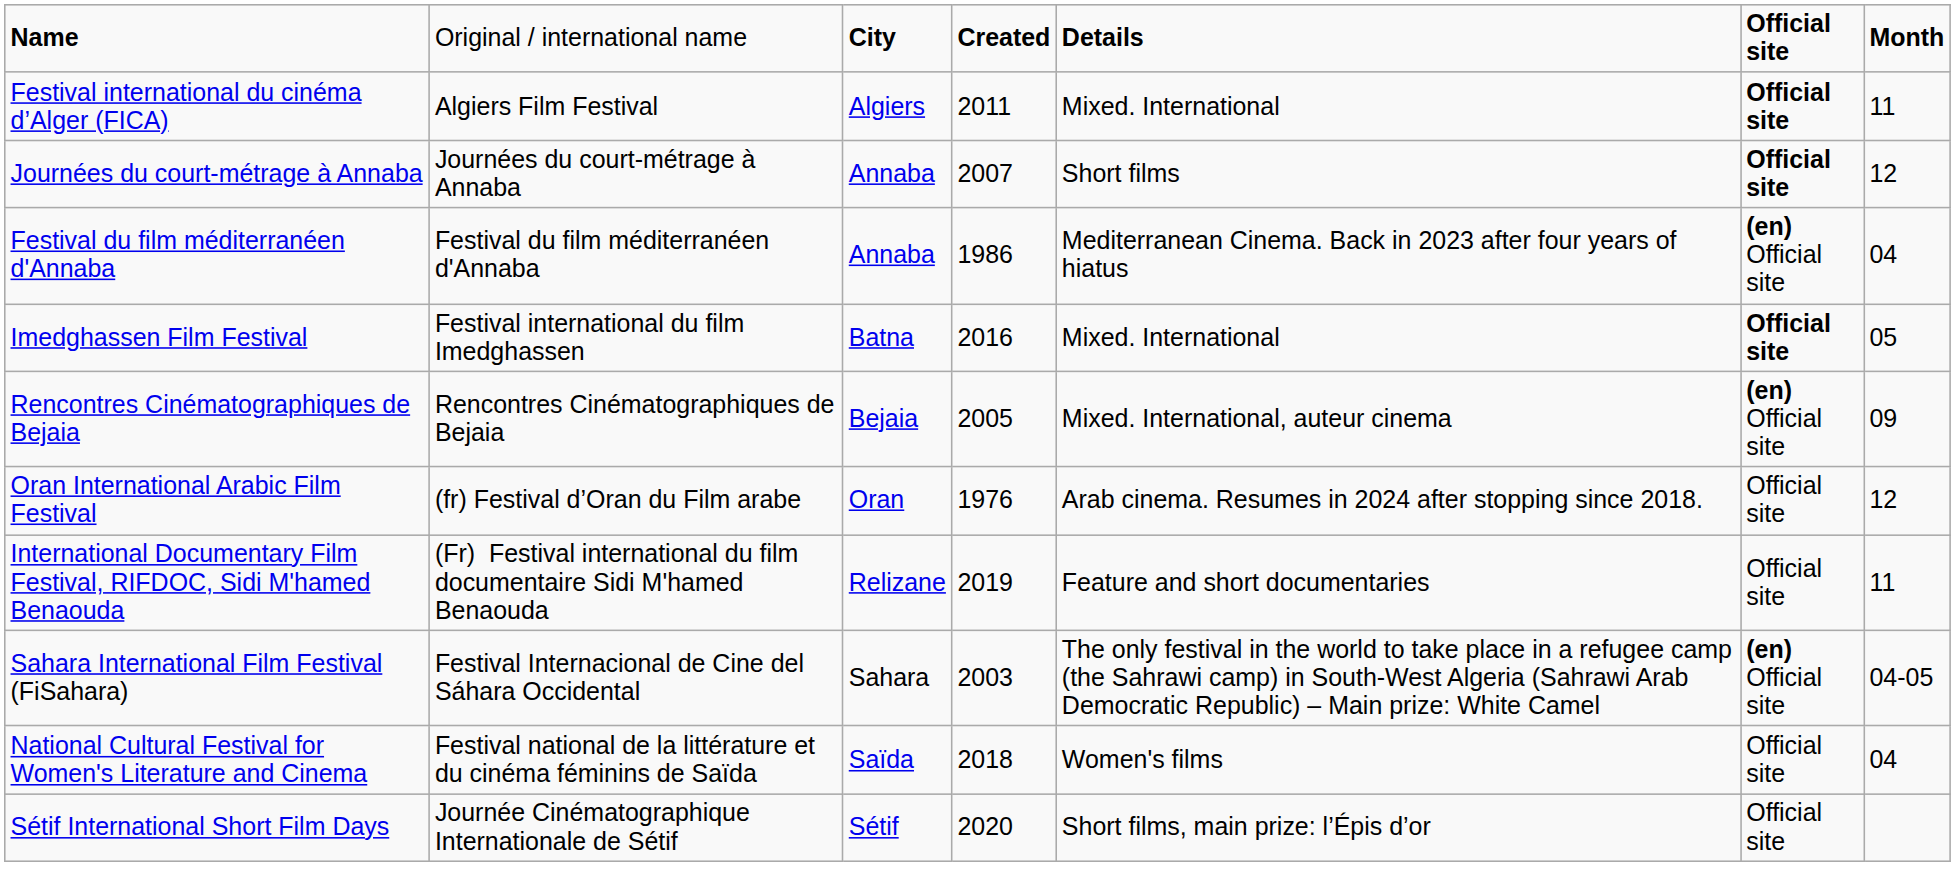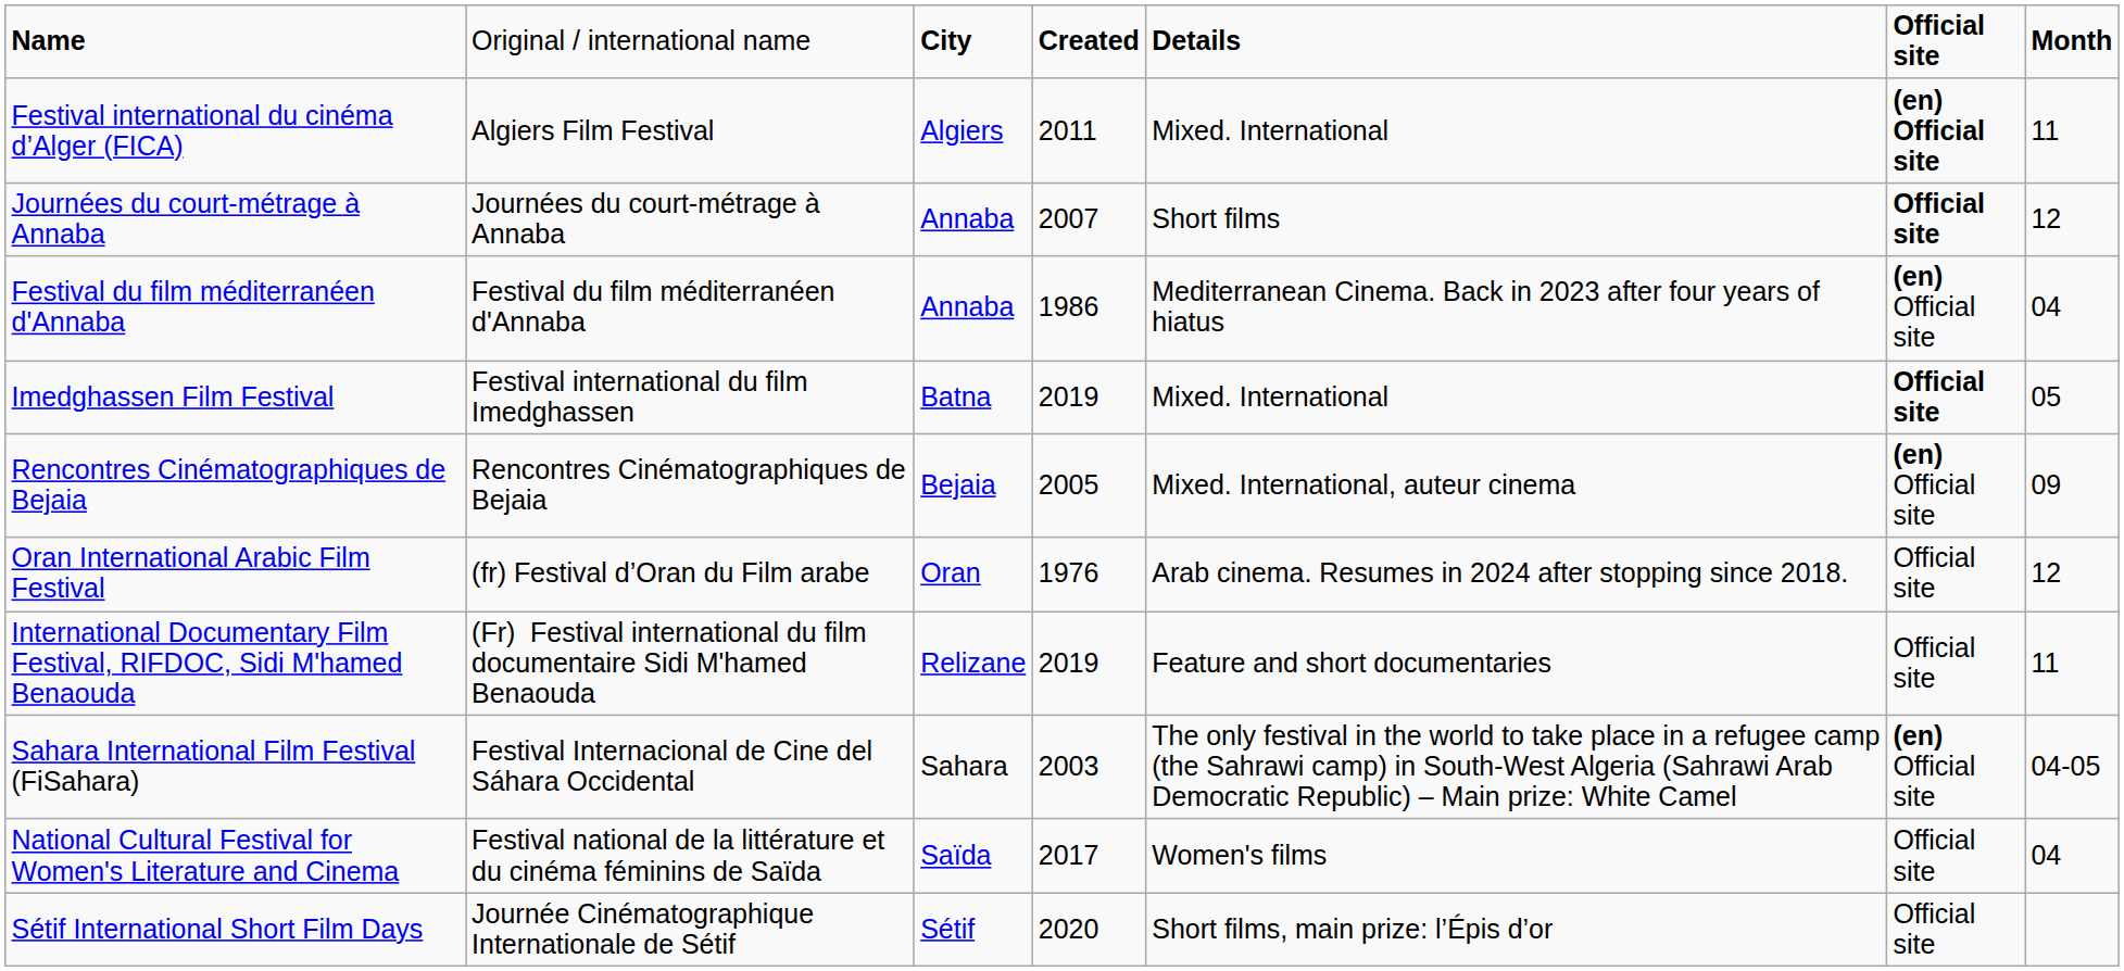Festival international du cinéma d’Alger (FICA) | column 6: Official site -> (en) Official site
Imedghassen Film Festival | column 4: 2016 -> 2019
National Cultural Festival for Women's Literature and Cinema | column 4: 2018 -> 2017
